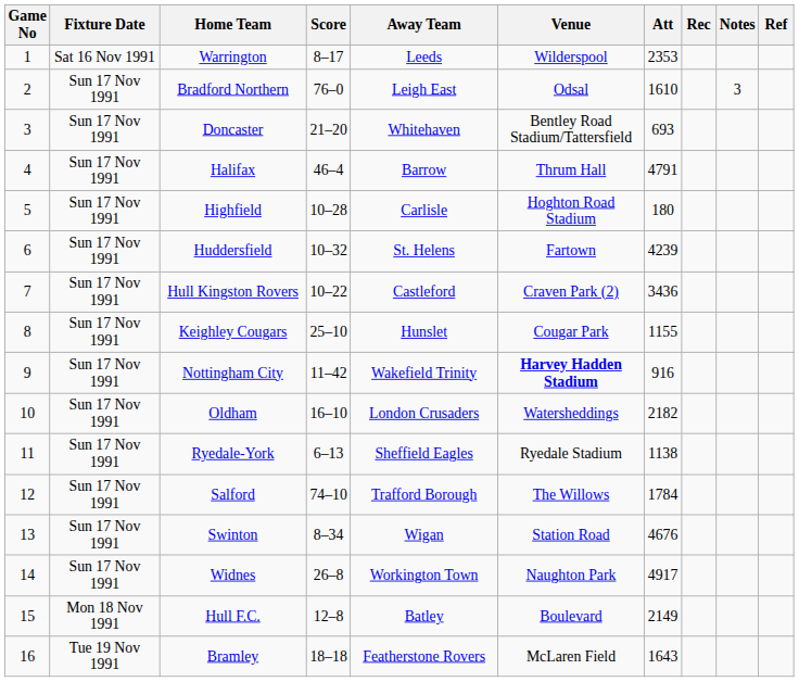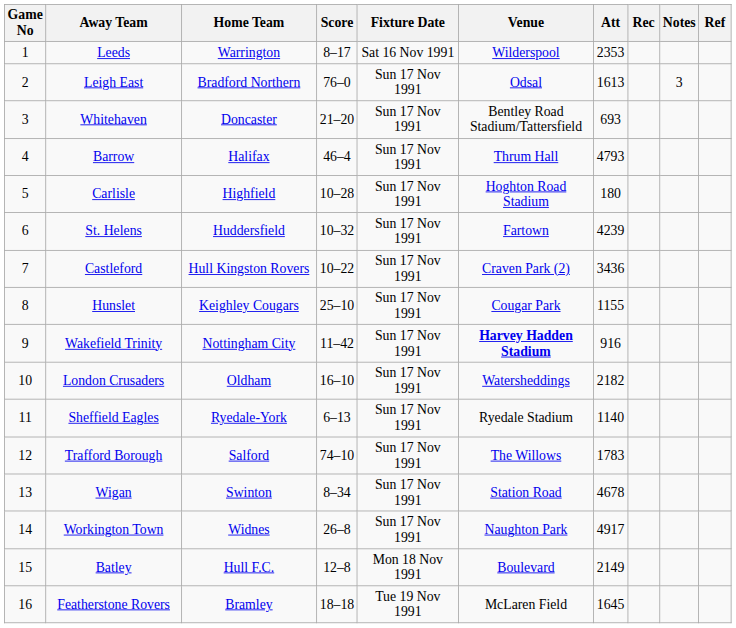columns swapped: Fixture Date <-> Away Team
Bradford Northern | Att: 1610 -> 1613
Halifax | Att: 4791 -> 4793
Ryedale-York | Att: 1138 -> 1140
Salford | Att: 1784 -> 1783
Swinton | Att: 4676 -> 4678
Bramley | Att: 1643 -> 1645
